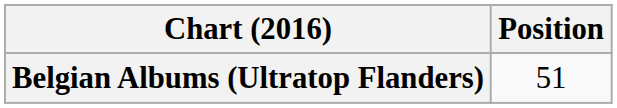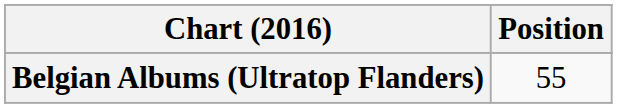Belgian Albums (Ultratop Flanders) | Position: 51 -> 55
